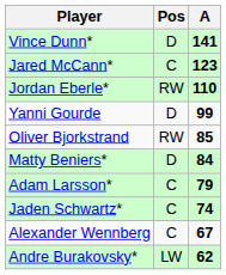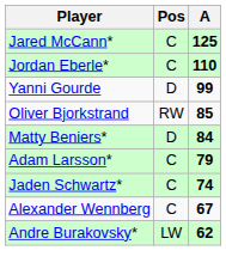- row: Vince Dunn* | D | 141
Jared McCann* | A: 123 -> 125
Jordan Eberle* | Pos: RW -> C
